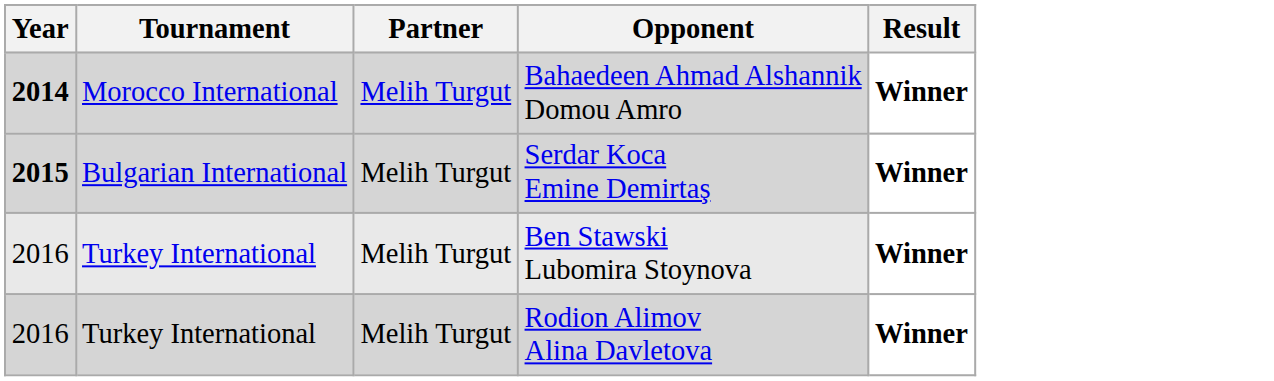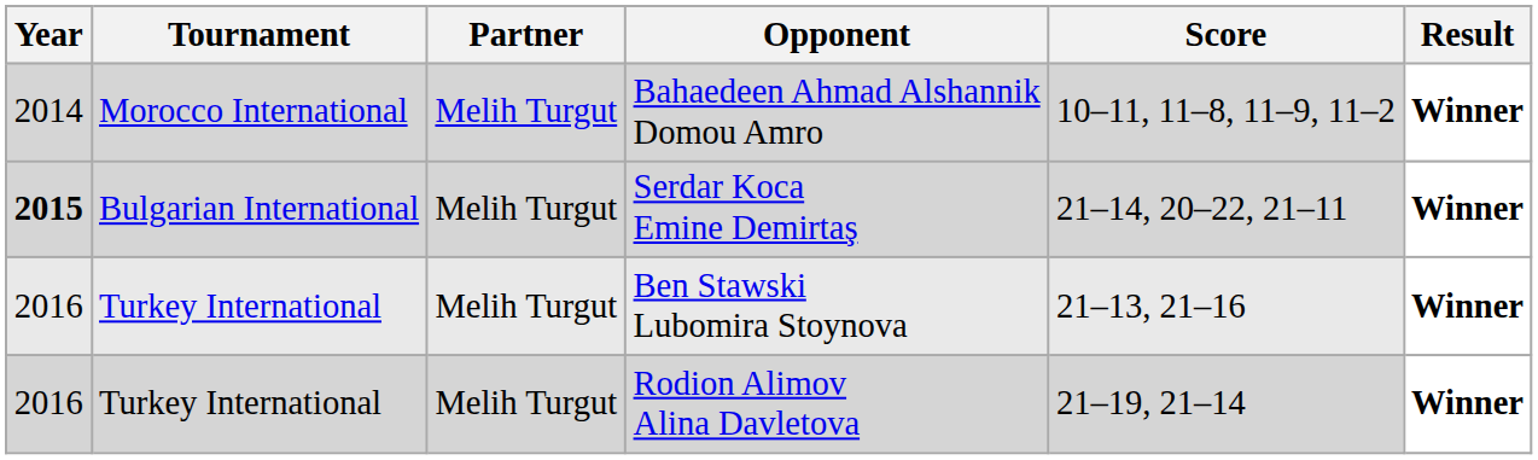+ column: Score | 10–11, 11–8, 11–9, 11–2 | 21–14, 20–22, 21–11 | 21–13, 21–16 | 21–19, 21–14
Bahaedeen Ahmad Alshannik Domou Amro | Year: bold -> normal
